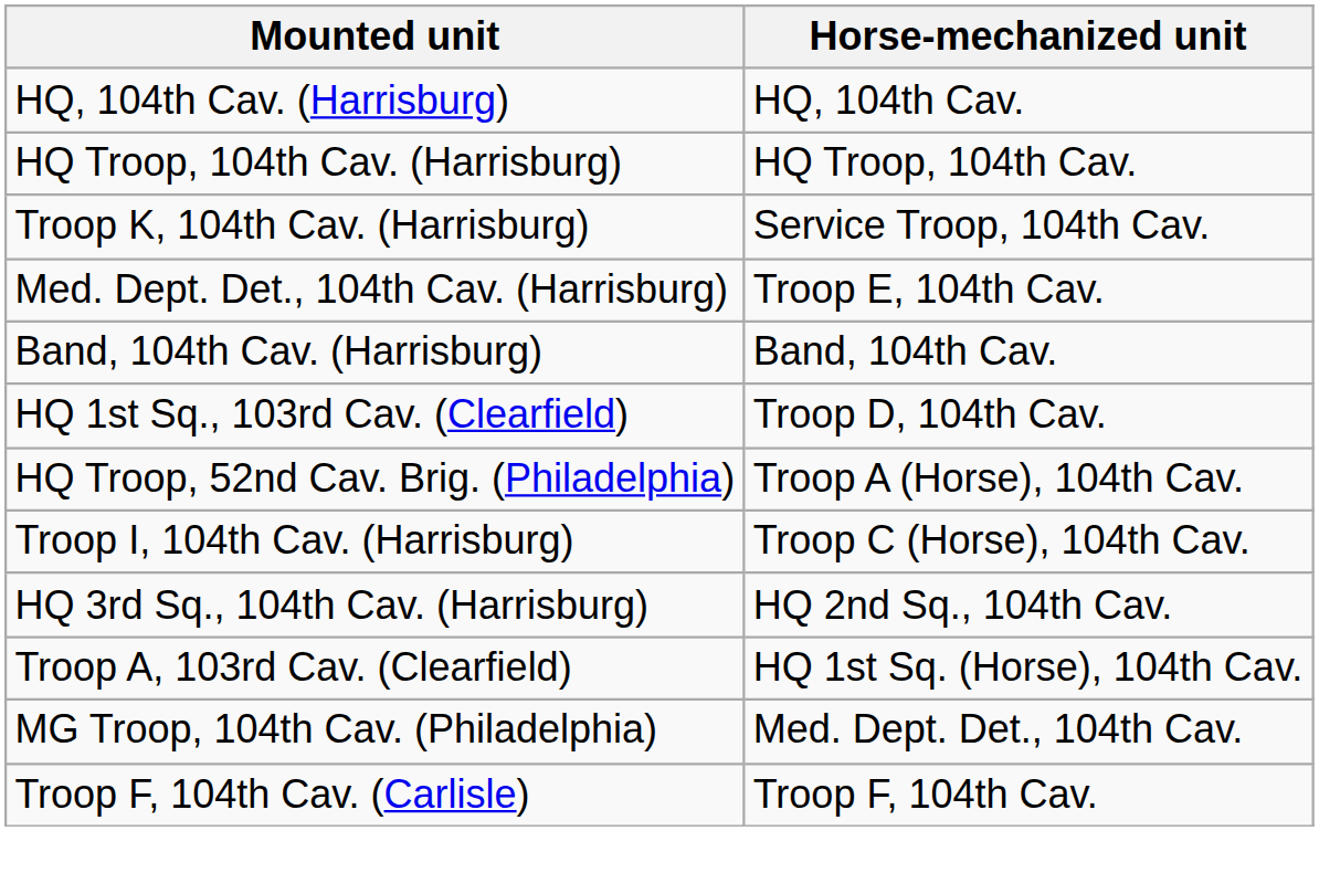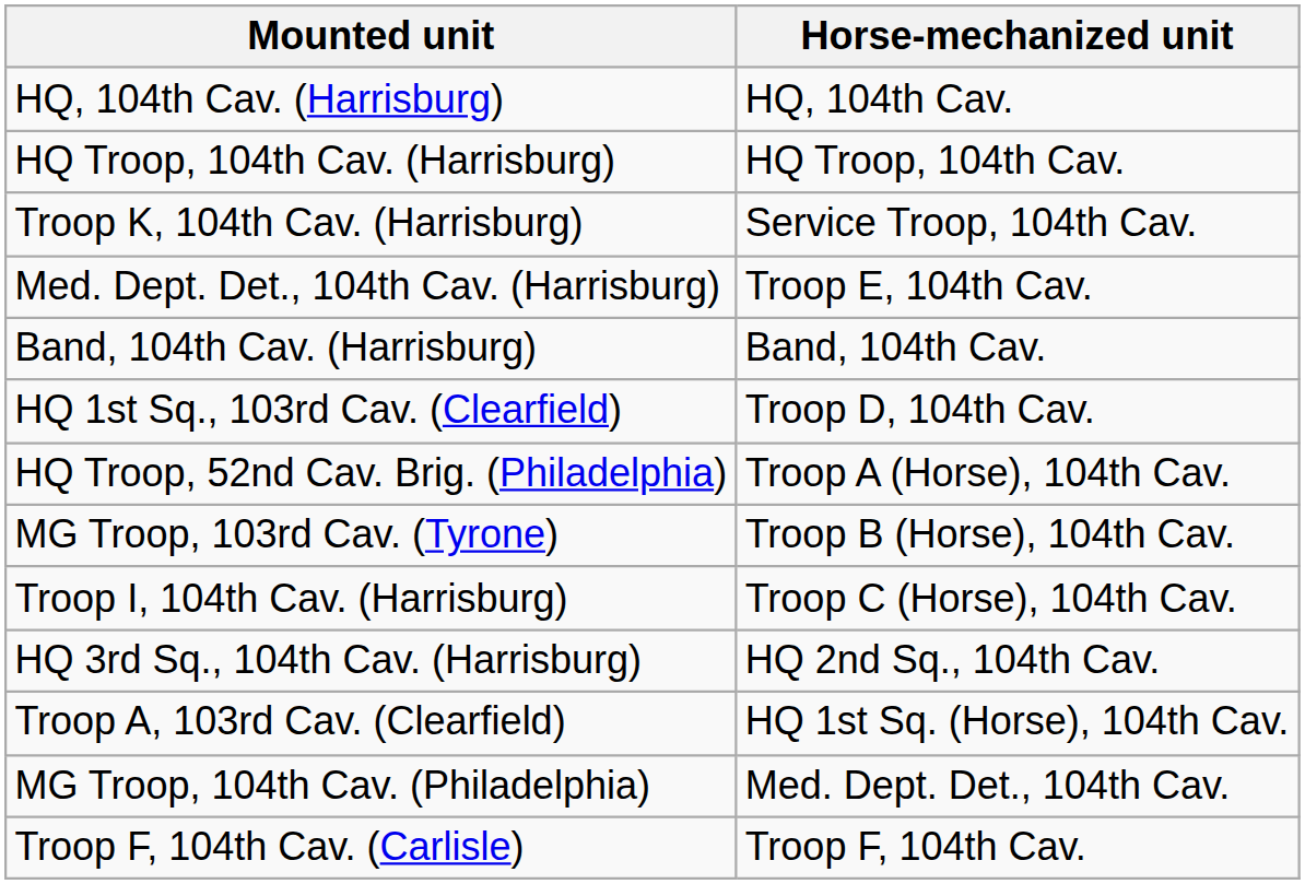+ row: MG Troop, 103rd Cav. (Tyrone) | Troop B (Horse), 104th Cav.
